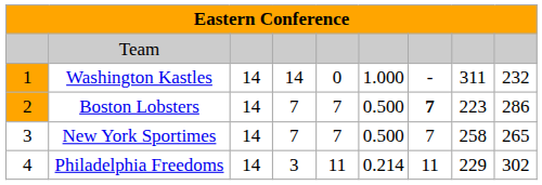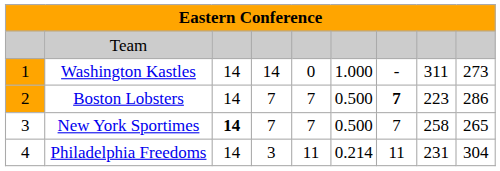Washington Kastles | column 9: 232 -> 273
New York Sportimes | column 3: normal -> bold
Philadelphia Freedoms | column 8: 229 -> 231
Philadelphia Freedoms | column 9: 302 -> 304
